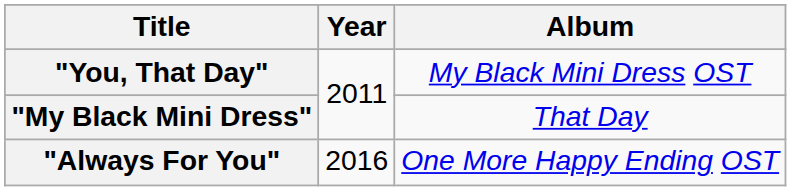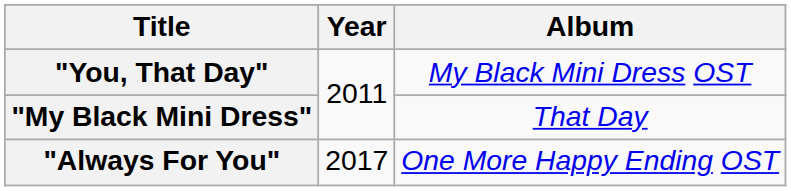"Always For You" | Year: 2016 -> 2017
